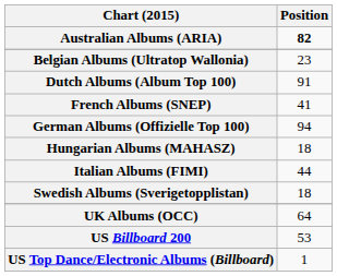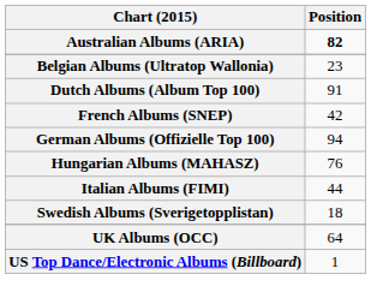French Albums (SNEP) | Position: 41 -> 42
Hungarian Albums (MAHASZ) | Position: 18 -> 76
- row: US Billboard 200 | 53
